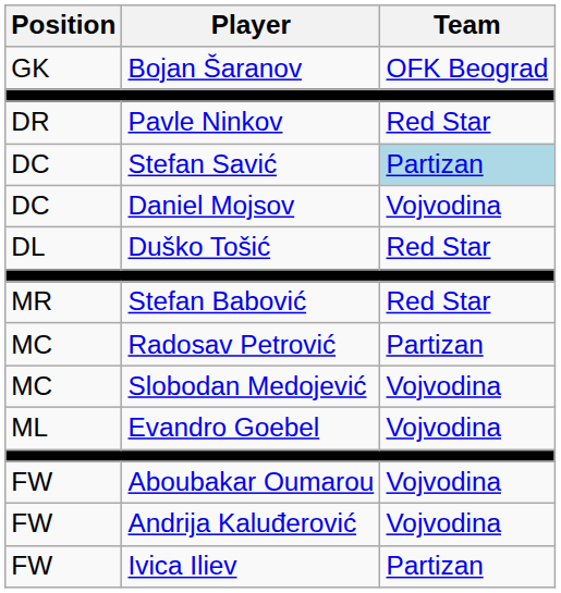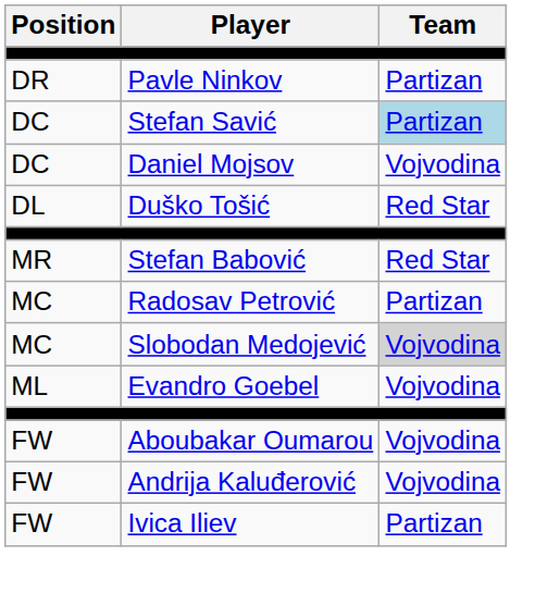- row: GK | Bojan Šaranov | OFK Beograd
Pavle Ninkov | Team: Red Star -> Partizan
Slobodan Medojević | Team: no background -> lightgrey background
